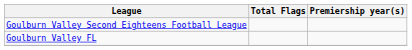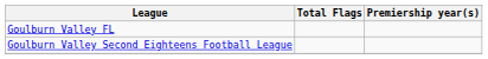rows swapped: Goulburn Valley Second Eighteens Football League <-> Goulburn Valley FL
